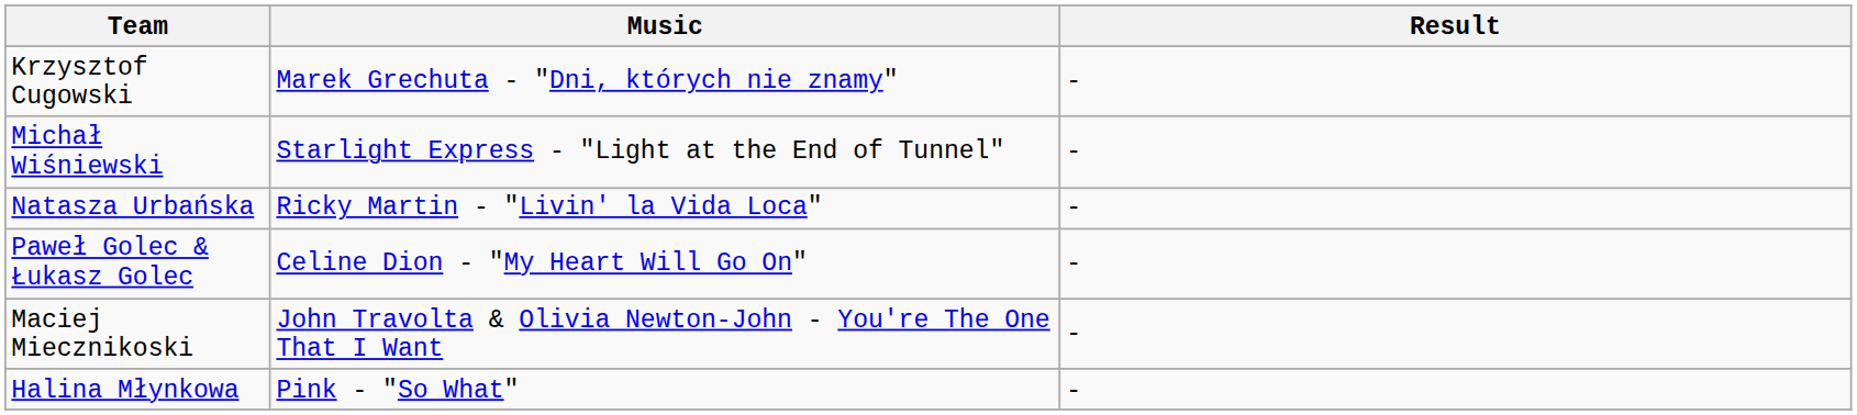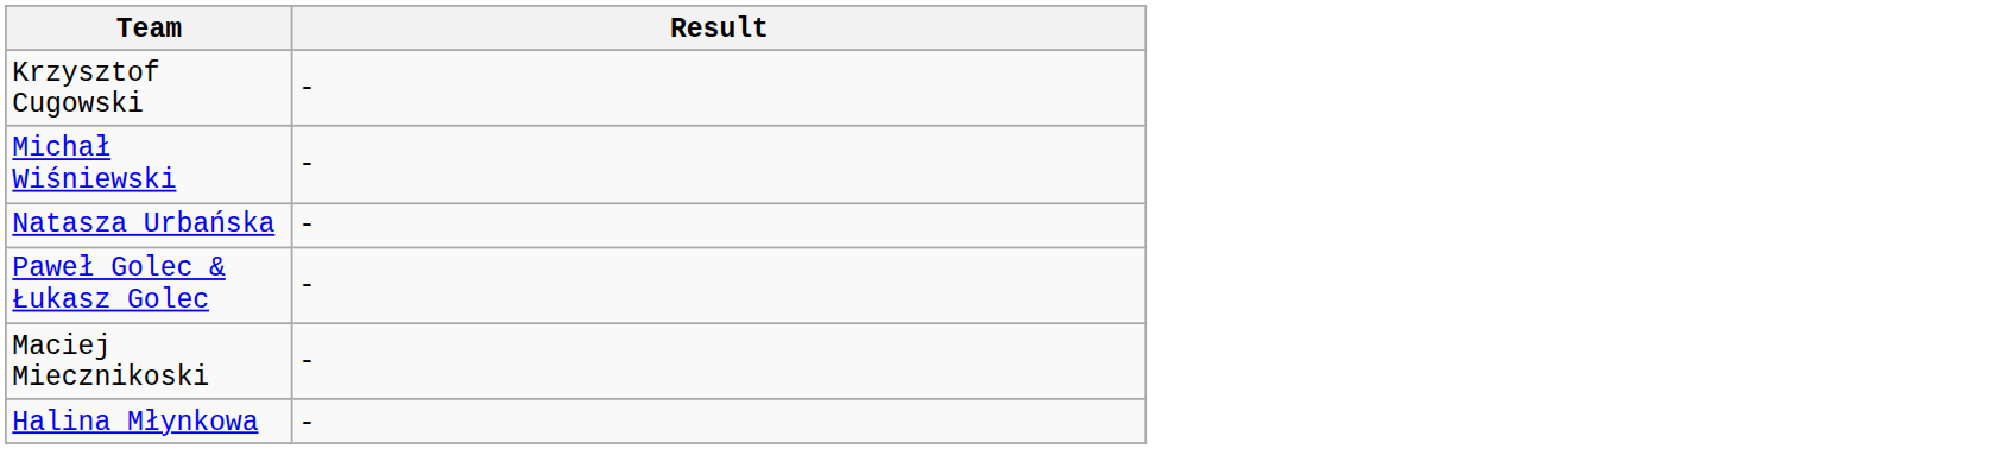- column: Music | Marek Grechuta - "Dni, których nie znamy" | Starlight Express - "Light at the End of Tunnel" | Ricky Martin - "Livin' la Vida Loca" | Celine Dion - "My Heart Will Go On" | John Travolta & Olivia Newton-John - You're The One That I Want | Pink - "So What"
